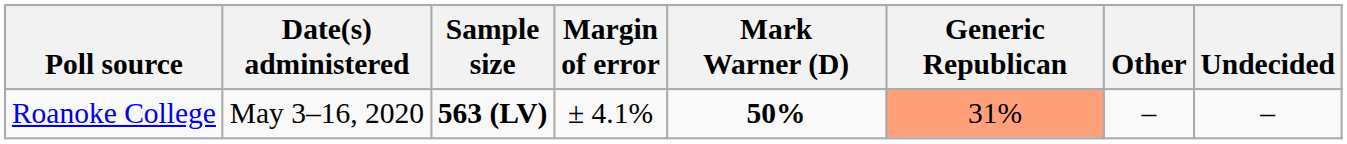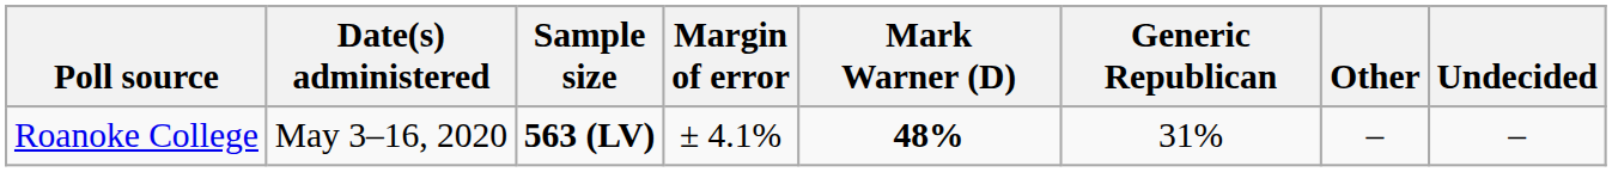Roanoke College | Mark Warner (D): 50% -> 48%
Roanoke College | Generic Republican: lightsalmon background -> no background
